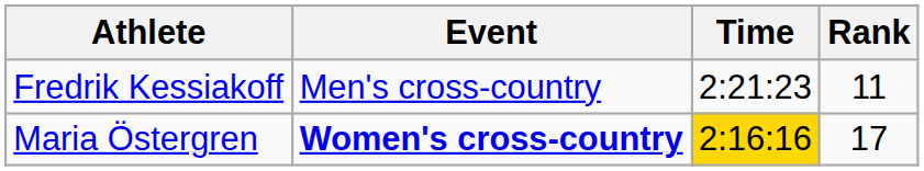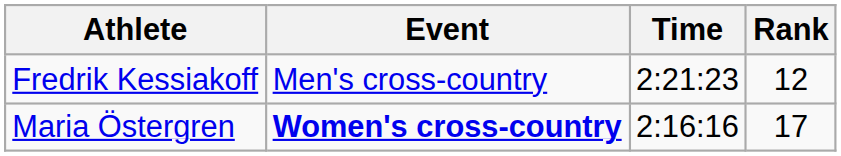Fredrik Kessiakoff | Rank: 11 -> 12
Maria Östergren | Time: gold background -> no background
